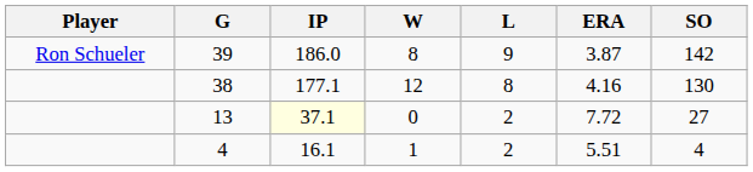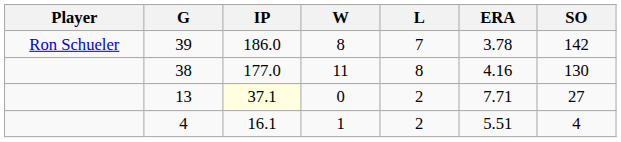39 | L: 9 -> 7
39 | ERA: 3.87 -> 3.78
38 | IP: 177.1 -> 177.0
38 | W: 12 -> 11
13 | ERA: 7.72 -> 7.71
